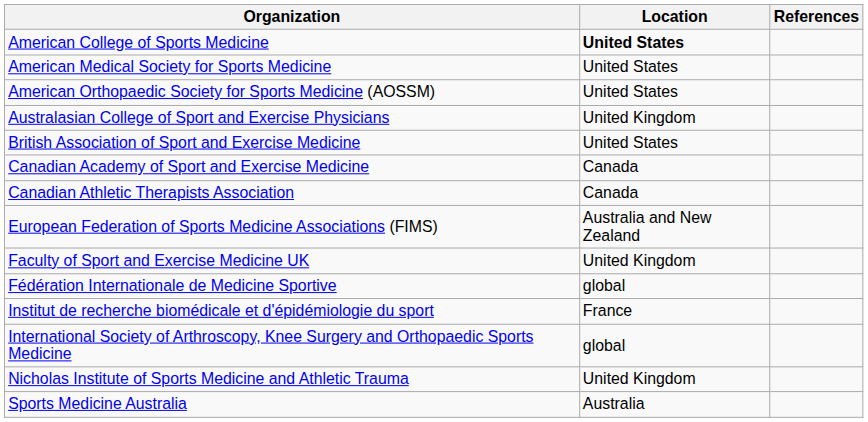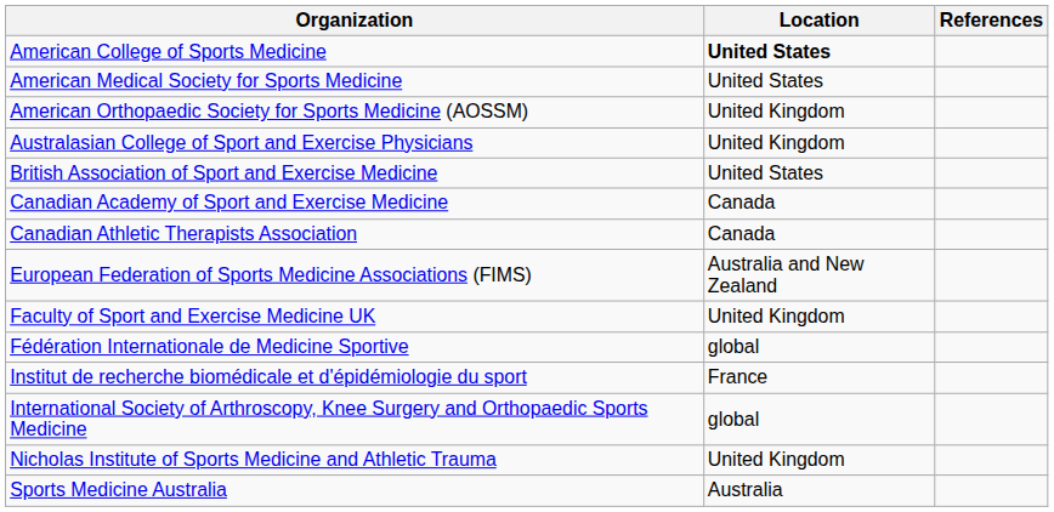American Orthopaedic Society for Sports Medicine (AOSSM) | Location: United States -> United Kingdom
